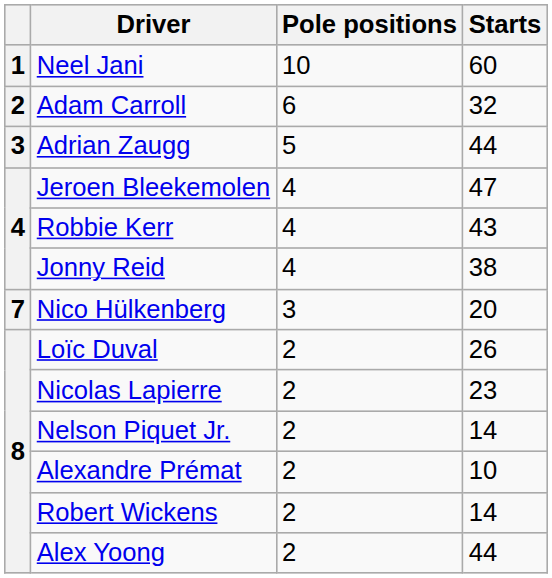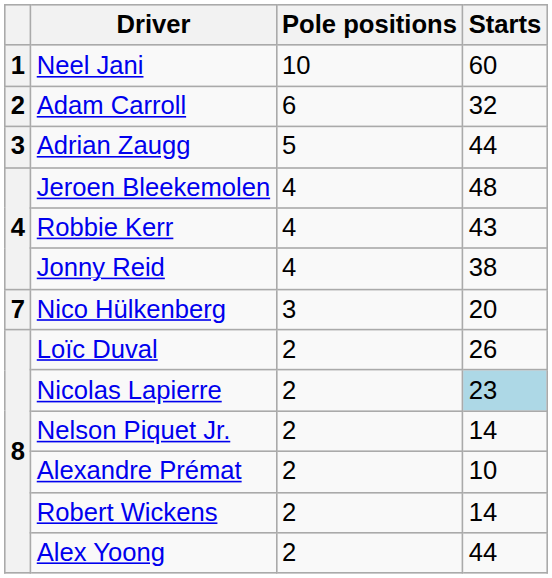Jeroen Bleekemolen | Starts: 47 -> 48
Nicolas Lapierre | Starts: no background -> lightblue background
